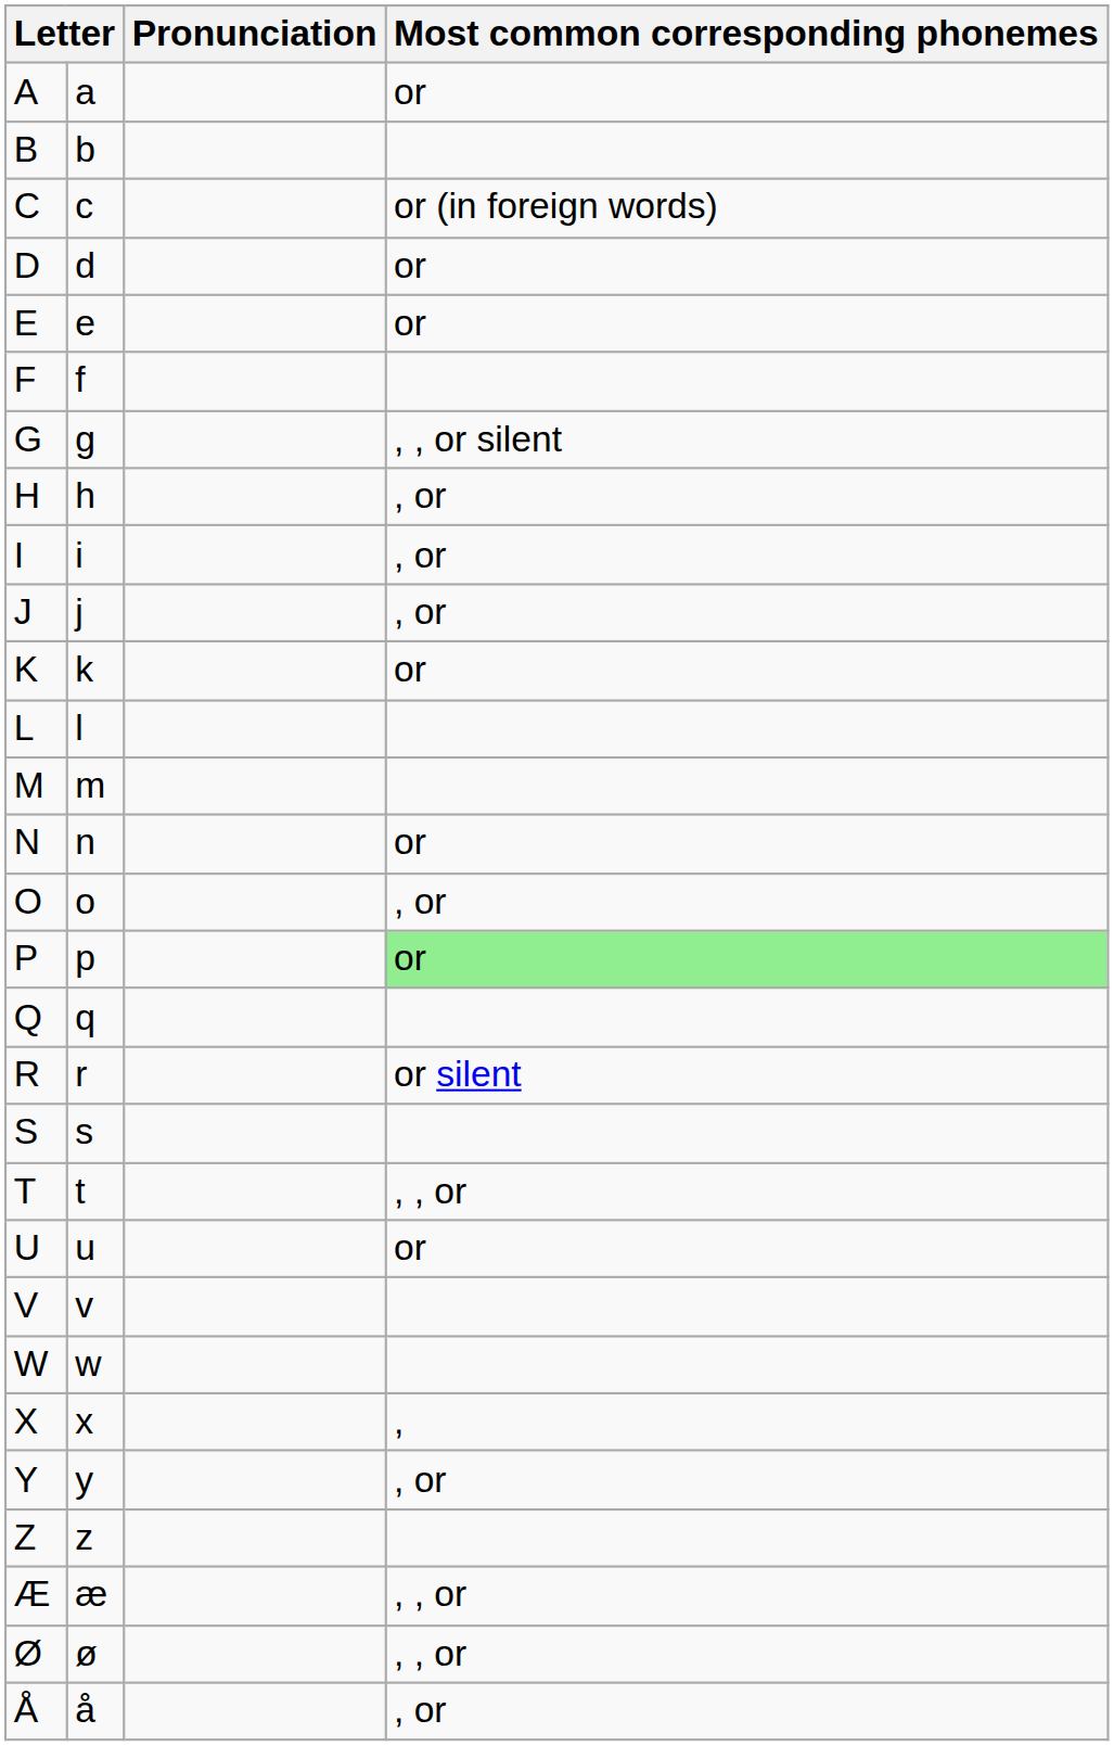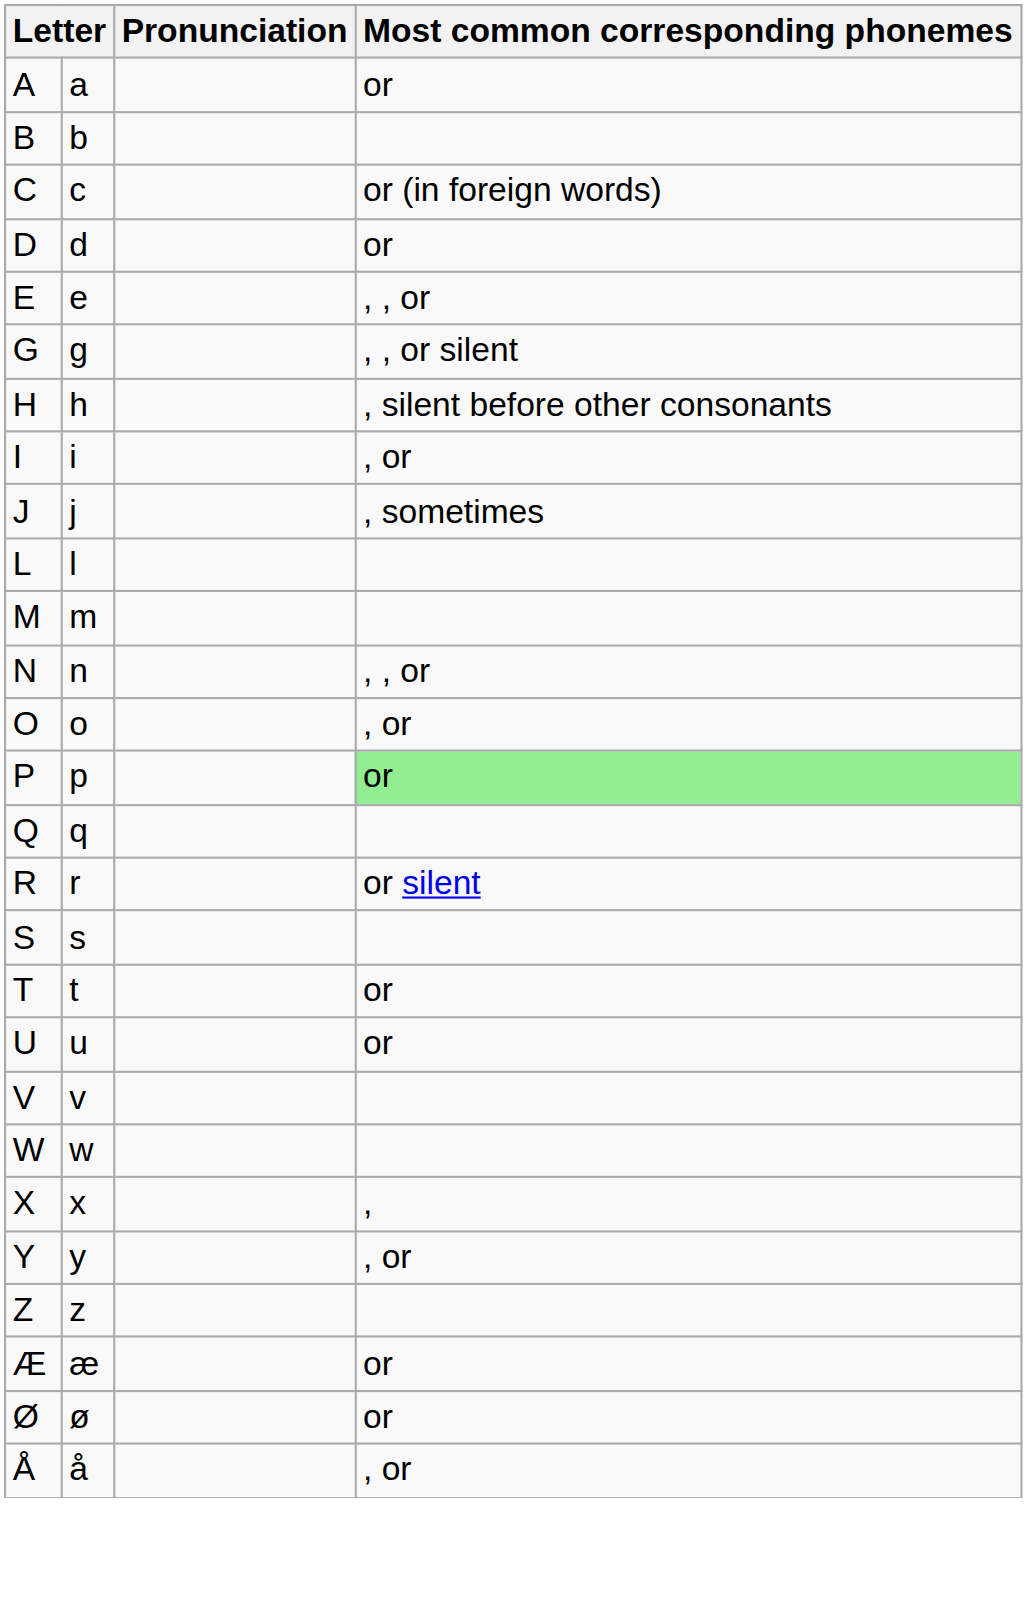E | Most common corresponding phonemes: or -> , , or
- row: F | f
H | Most common corresponding phonemes: , or -> , silent before other consonants
J | Most common corresponding phonemes: , or -> , sometimes
- row: K | k | or
N | Most common corresponding phonemes: or -> , , or
T | Most common corresponding phonemes: , , or -> or
Æ | Most common corresponding phonemes: , , or -> or
Ø | Most common corresponding phonemes: , , or -> or
